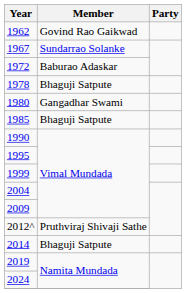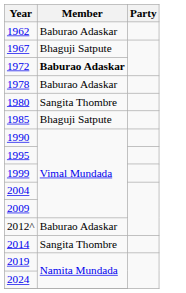1962 | Member: Govind Rao Gaikwad -> Baburao Adaskar
1967 | Member: Sundarrao Solanke -> Bhaguji Satpute
1972 | Member: normal -> bold
1978 | Member: Bhaguji Satpute -> Baburao Adaskar
1980 | Member: Gangadhar Swami -> Sangita Thombre
2012^ | Member: Pruthviraj Shivaji Sathe -> Baburao Adaskar
2014 | Member: Bhaguji Satpute -> Sangita Thombre
